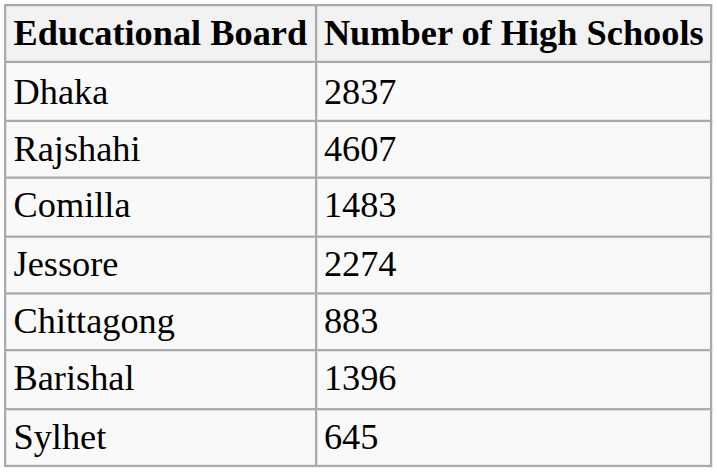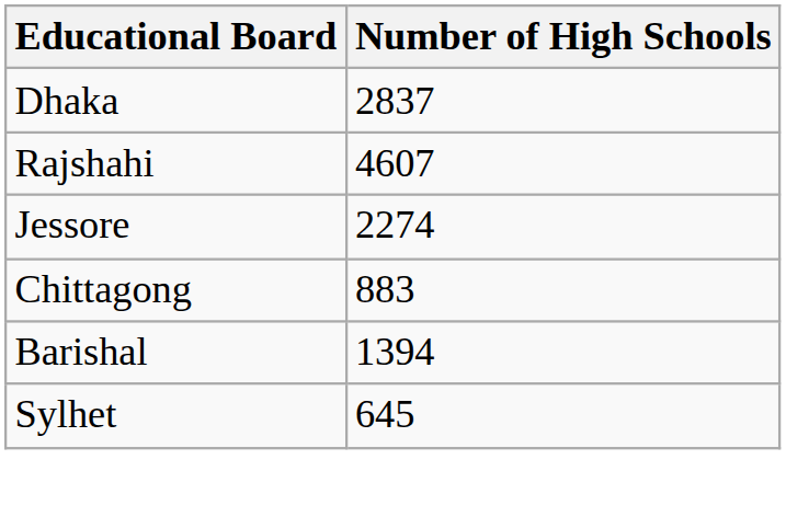- row: Comilla | 1483
Barishal | Number of High Schools: 1396 -> 1394
